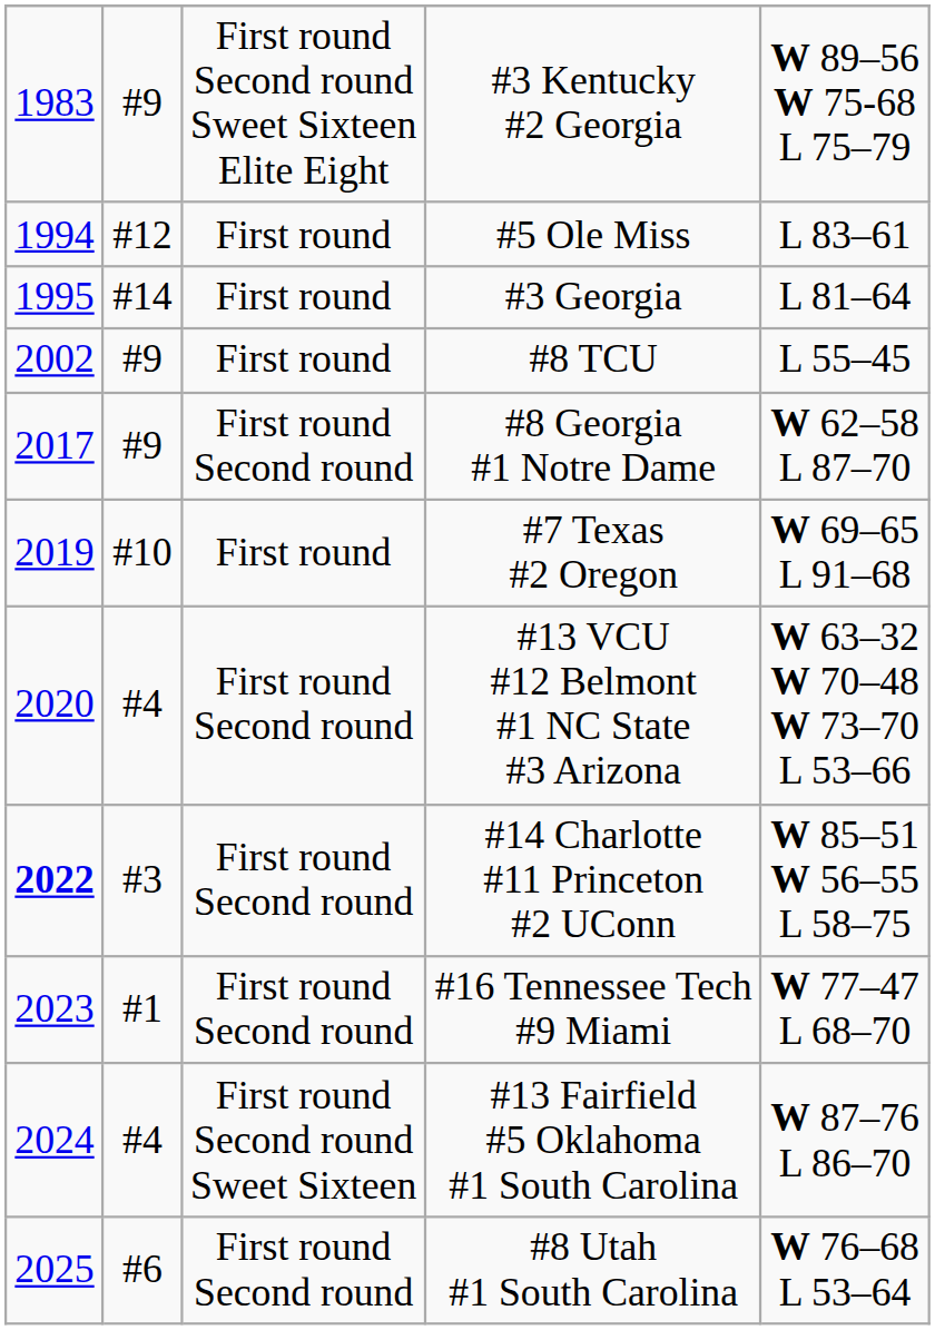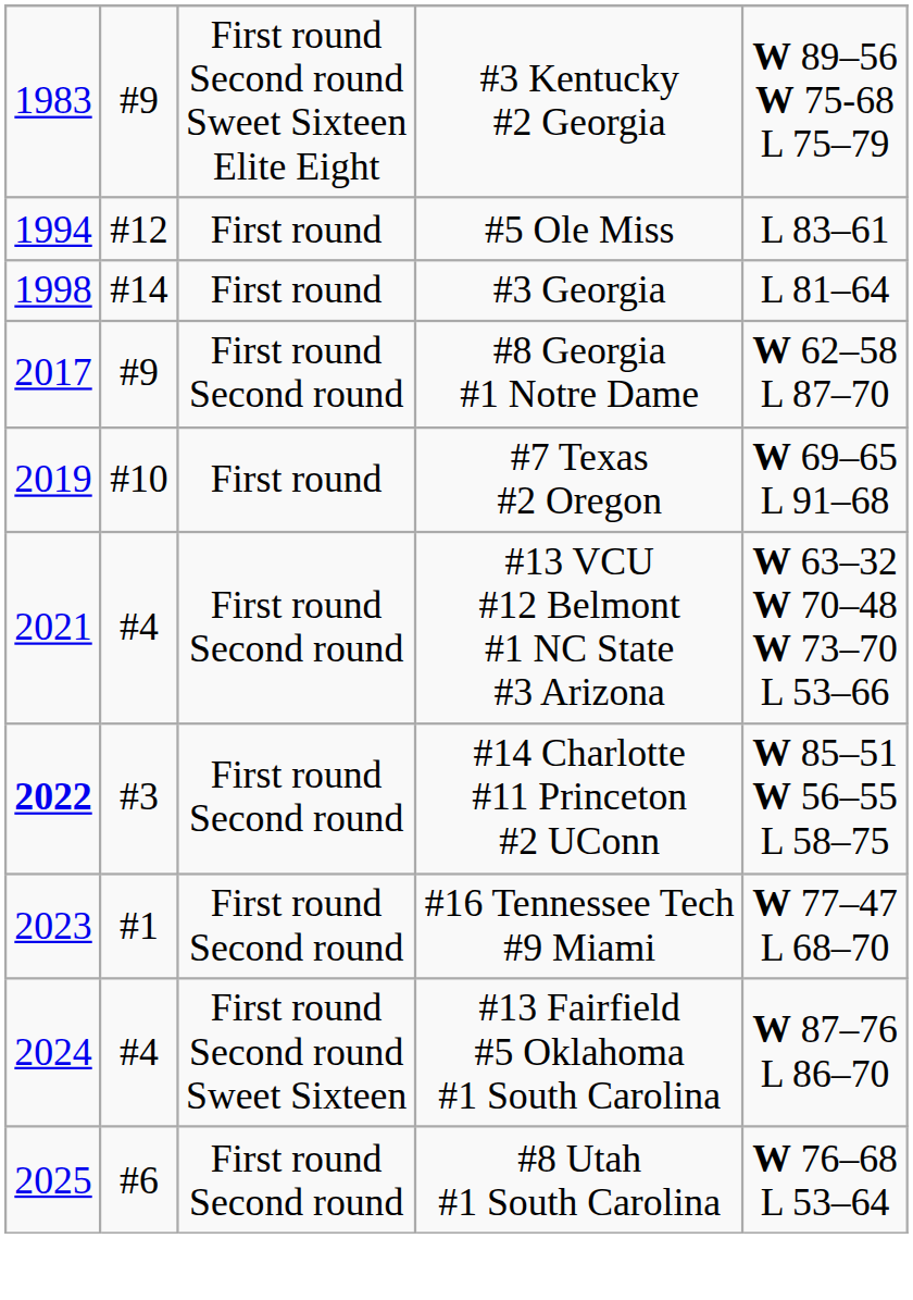#3 Georgia | column 1: 1995 -> 1998
- row: 2002 | #9 | First round | #8 TCU | L 55–45
#13 VCU #12 Belmont #1 NC State #3 Arizona | column 1: 2020 -> 2021
